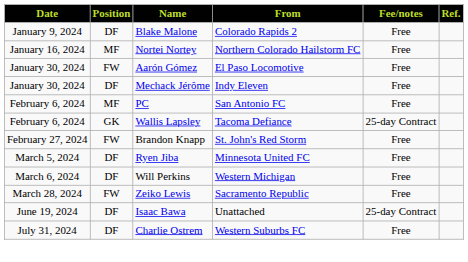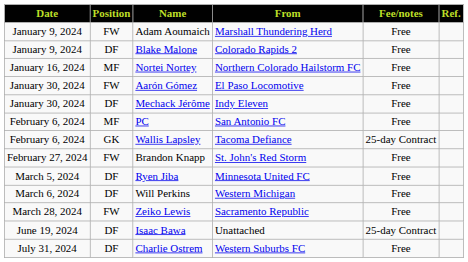+ row: January 9, 2024 | FW | Adam Aoumaich | Marshall Thundering Herd | Free
